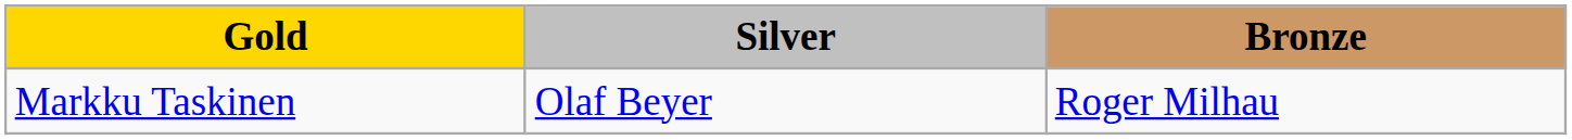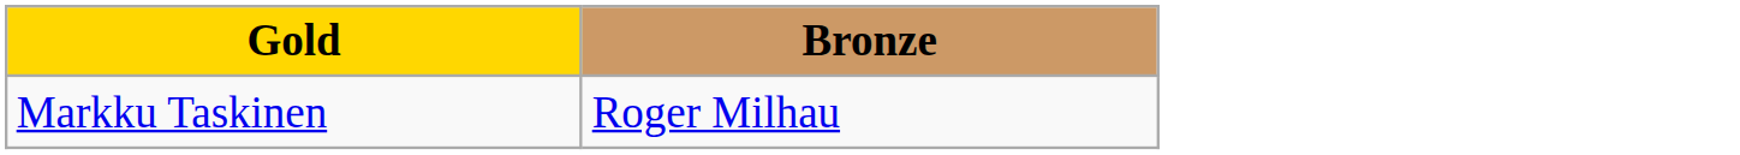- column: Silver | Olaf Beyer
